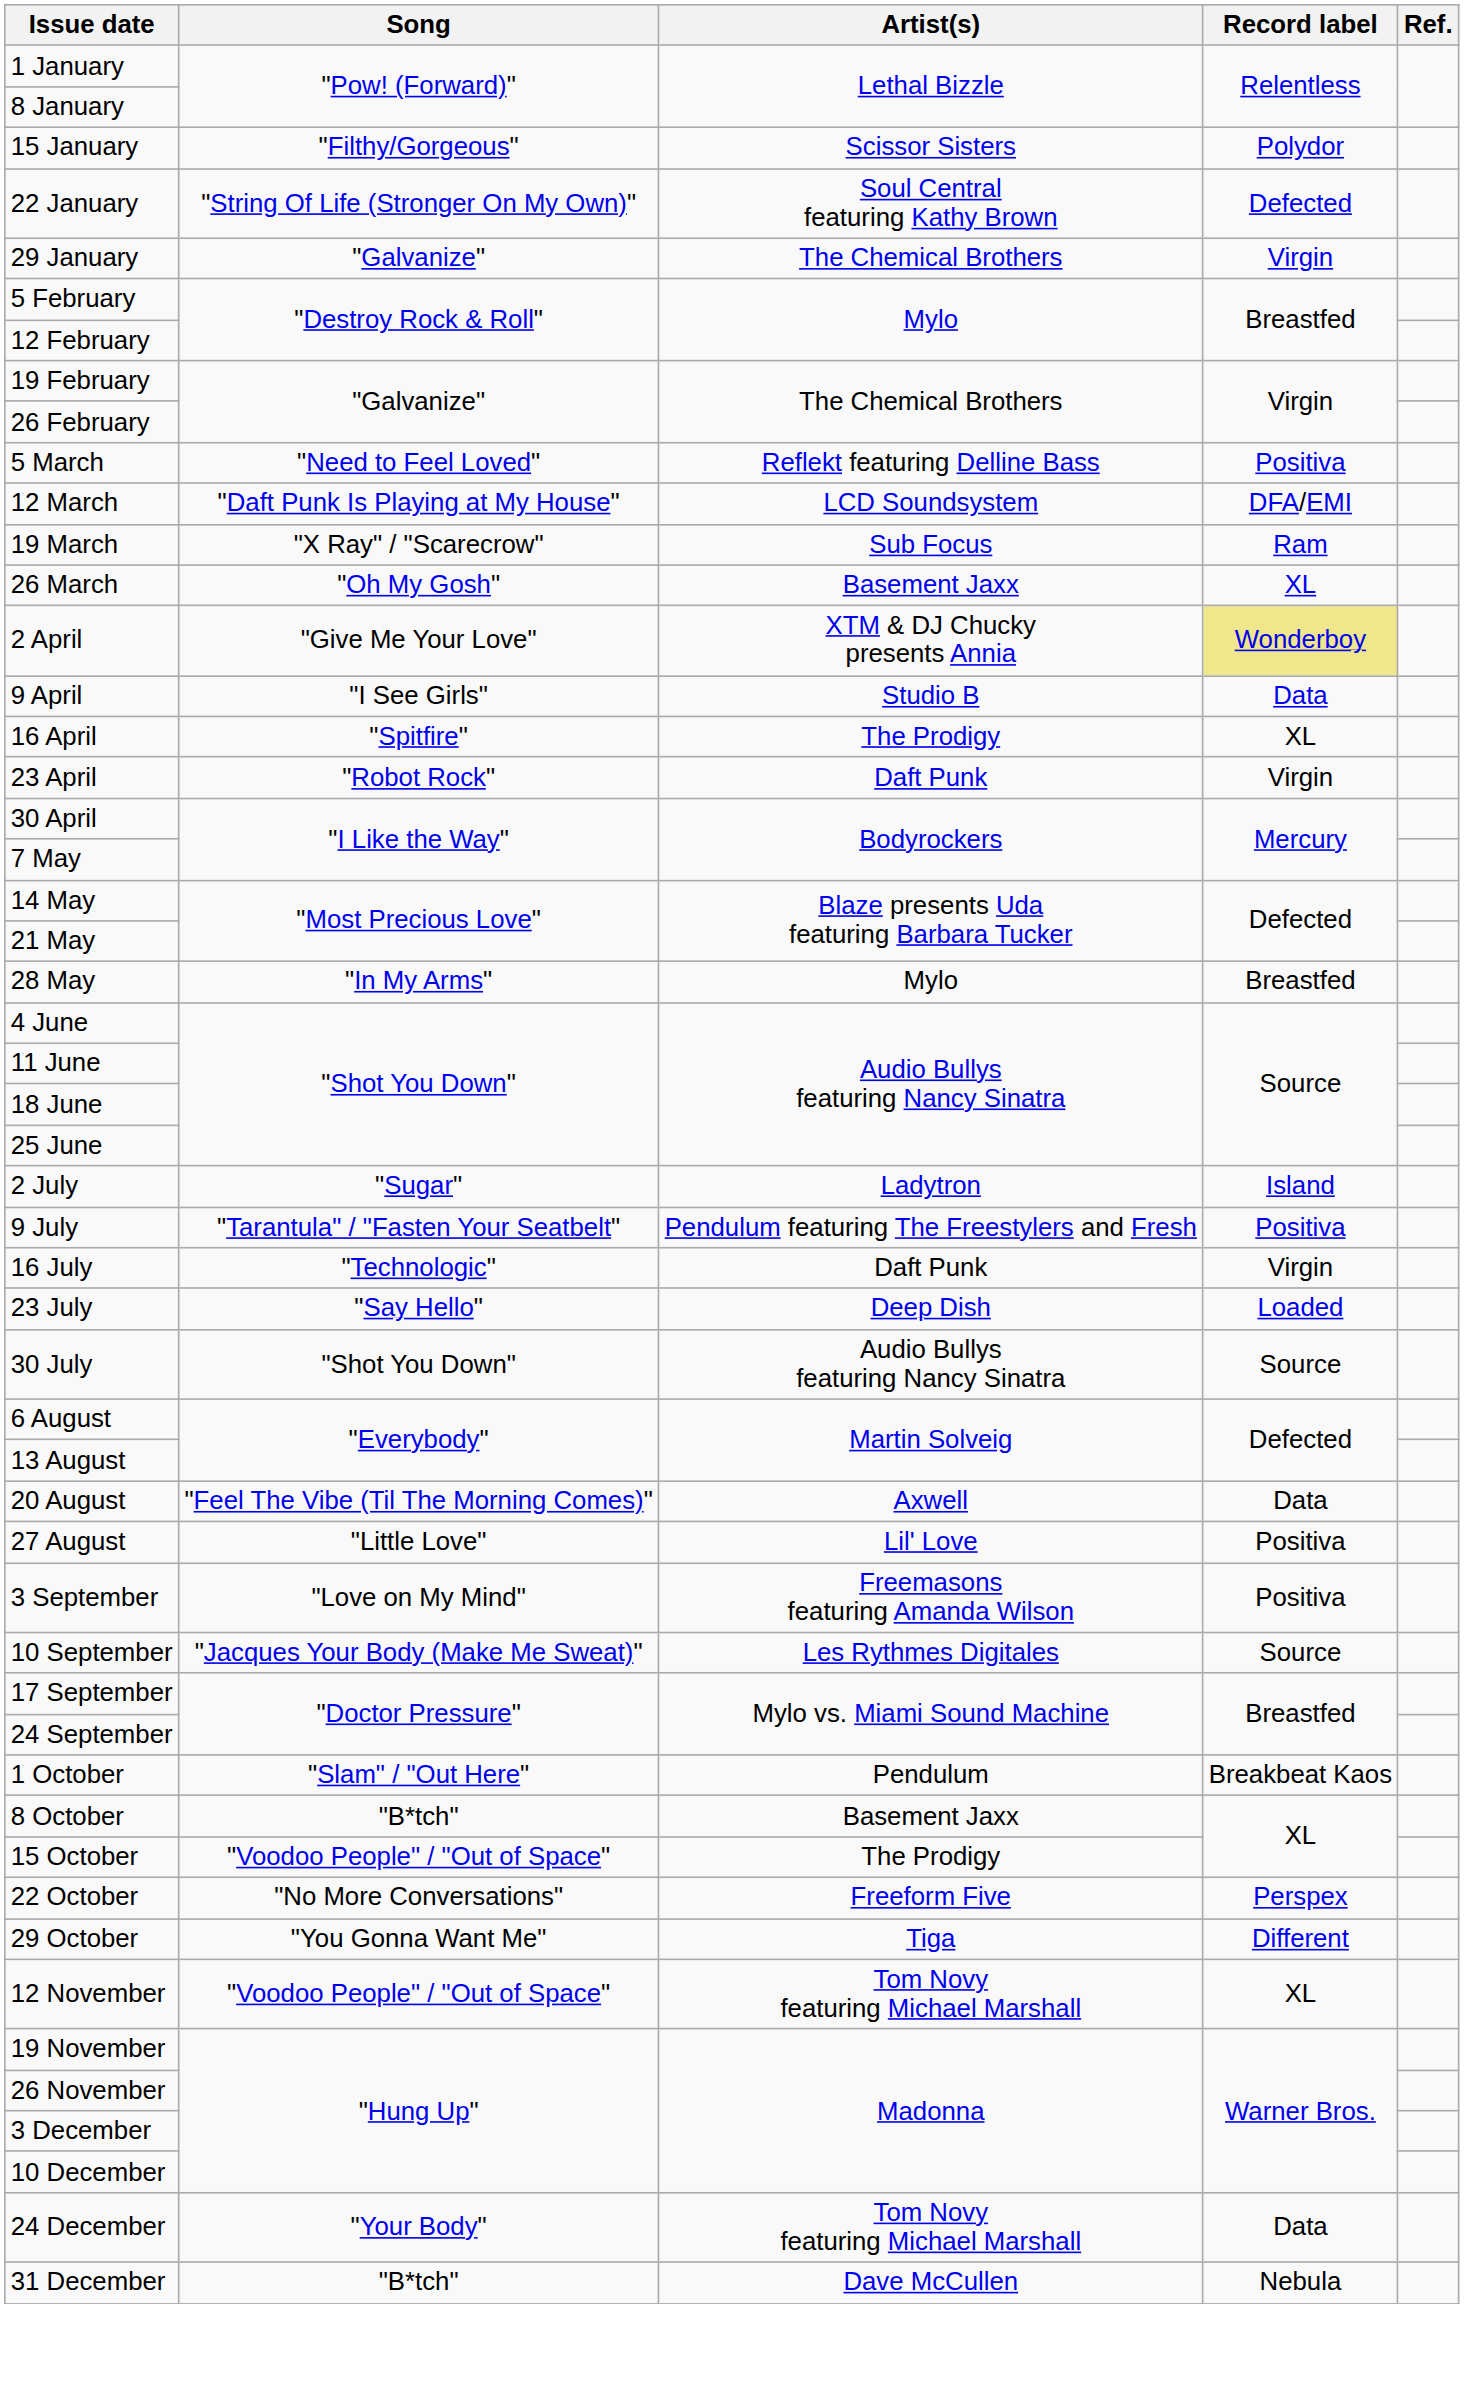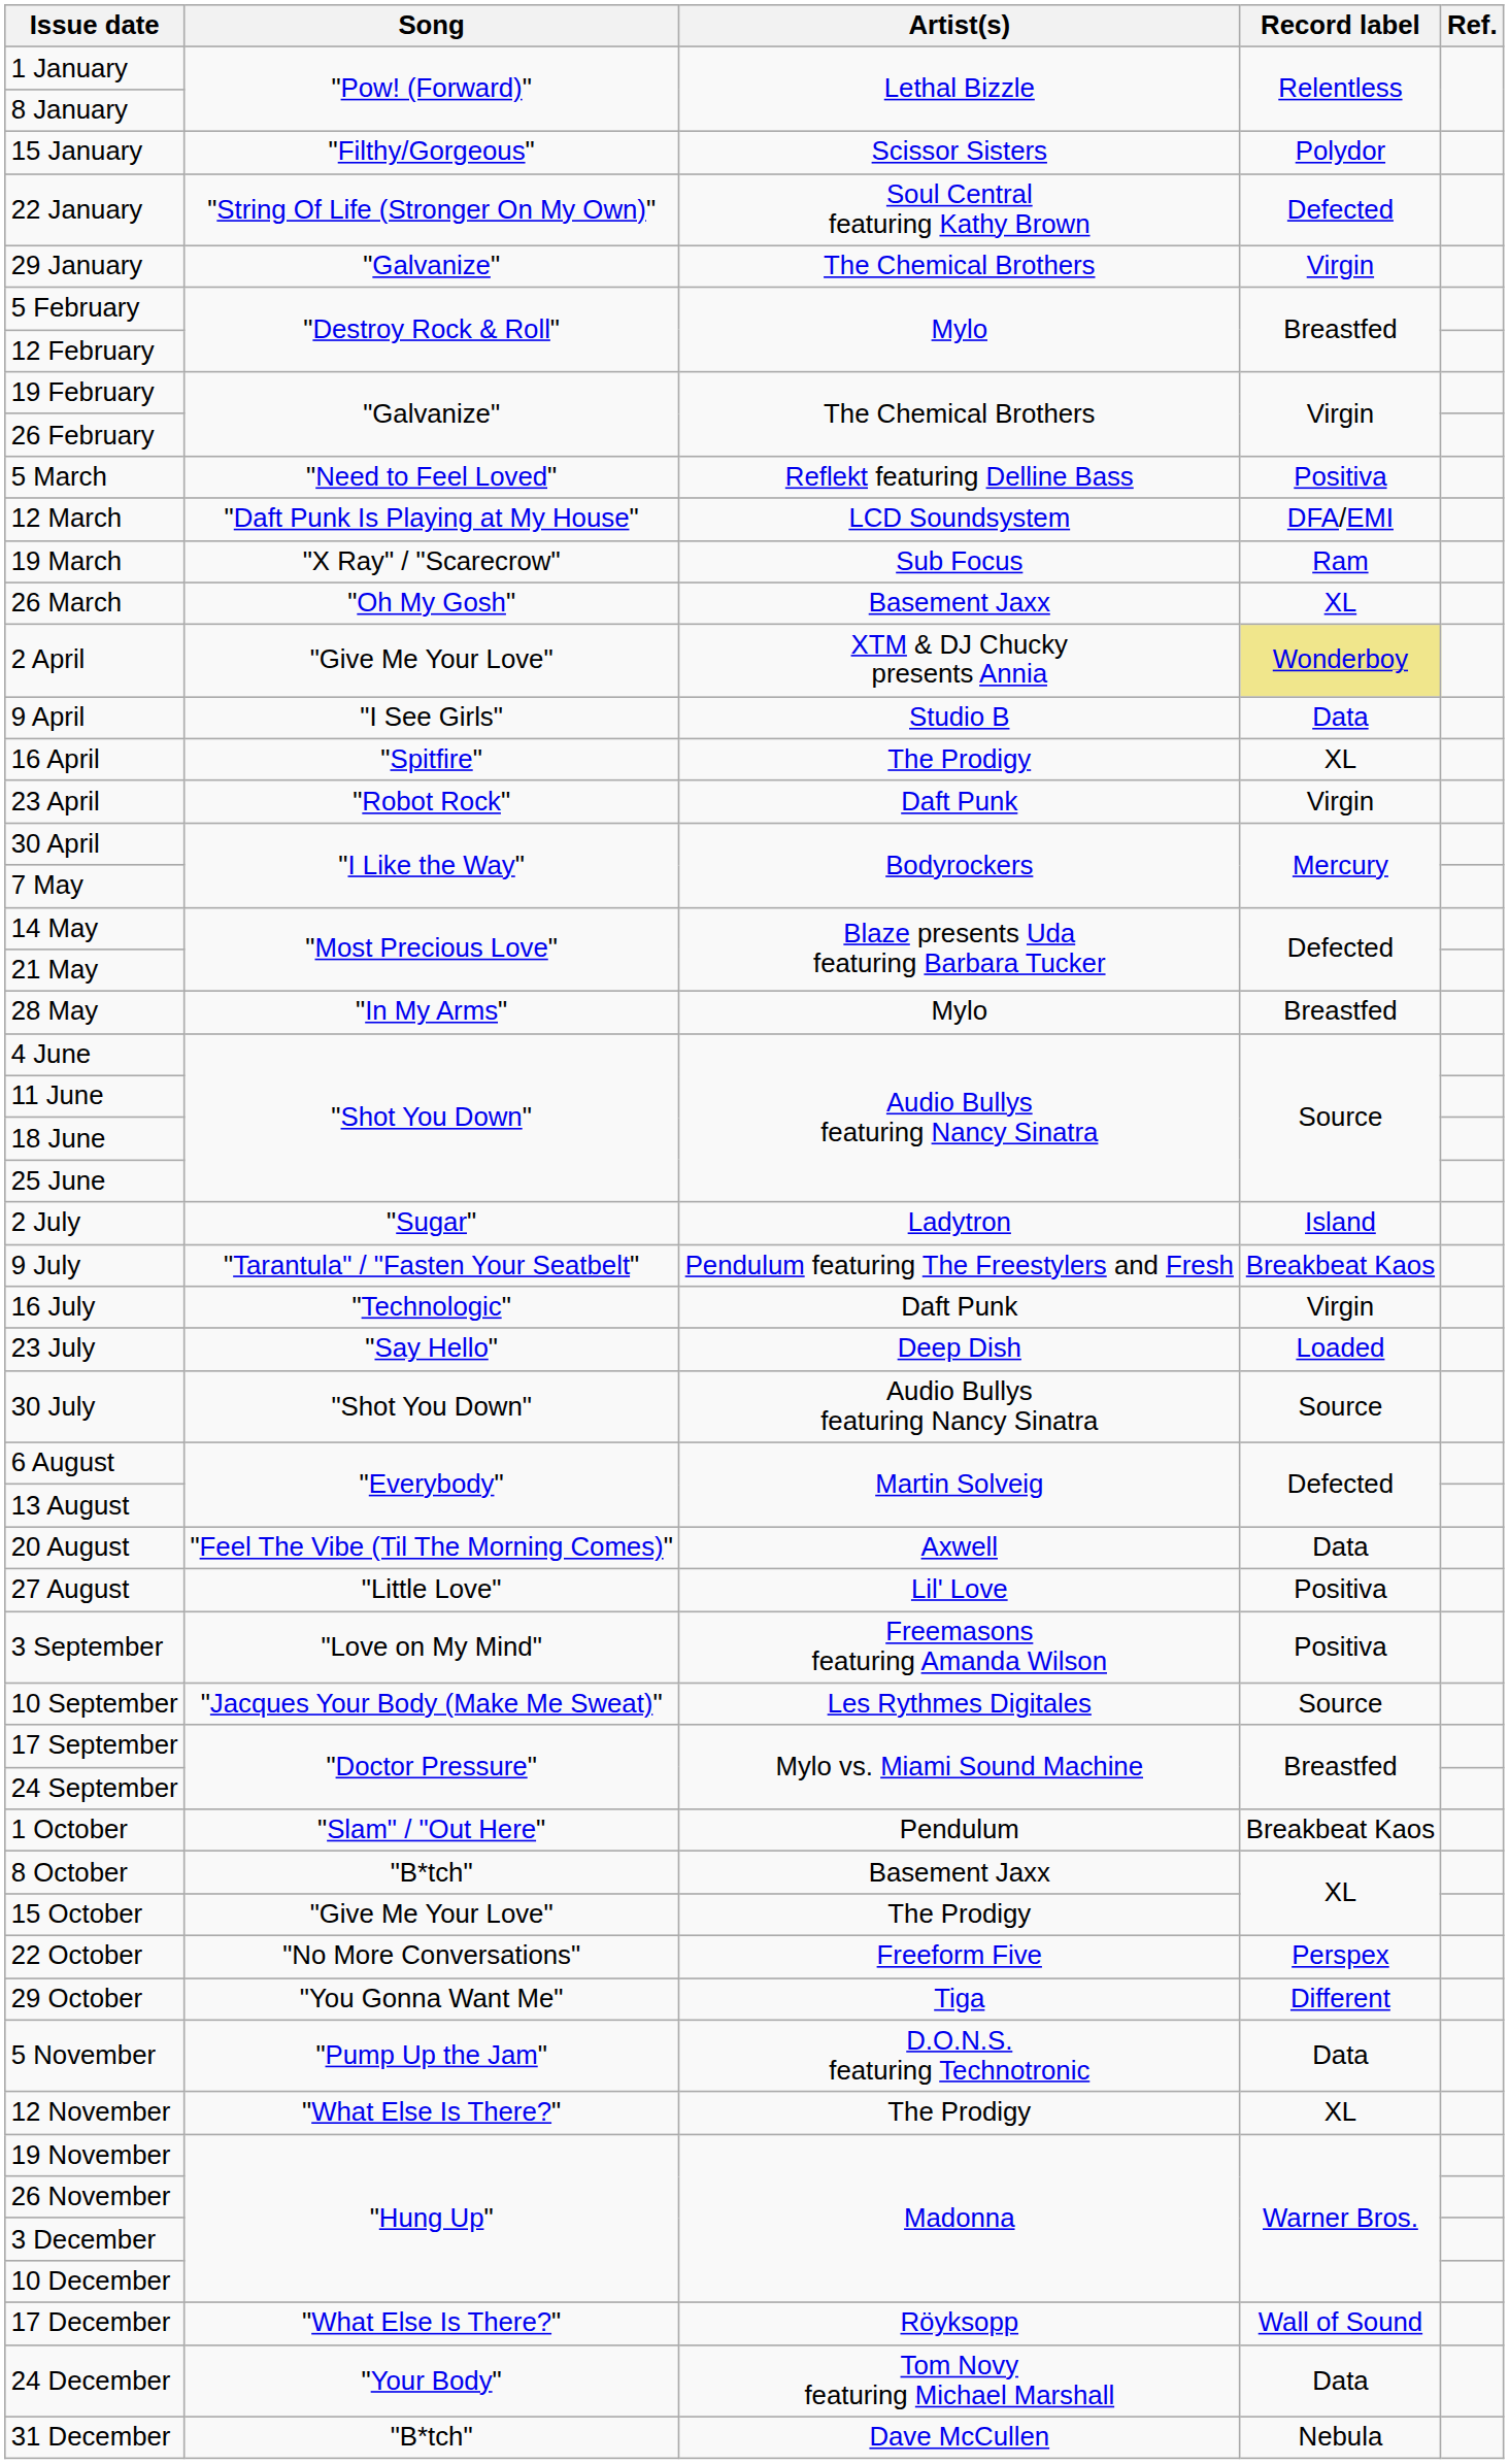9 July | Record label: Positiva -> Breakbeat Kaos
15 October | Song: "Voodoo People" / "Out of Space" -> "Give Me Your Love"
+ row: 5 November | "Pump Up the Jam" | D.O.N.S. featuring Technotronic | Data
12 November | Song: "Voodoo People" / "Out of Space" -> "What Else Is There?"
12 November | Artist(s): Tom Novy featuring Michael Marshall -> The Prodigy
+ row: 17 December | "What Else Is There?" | Röyksopp | Wall of Sound
